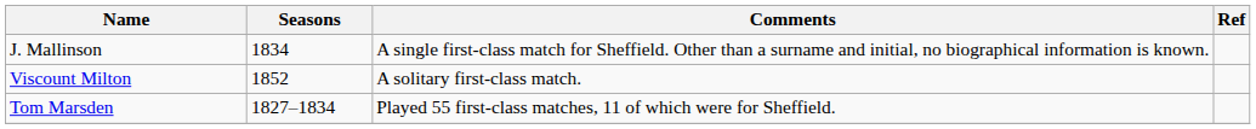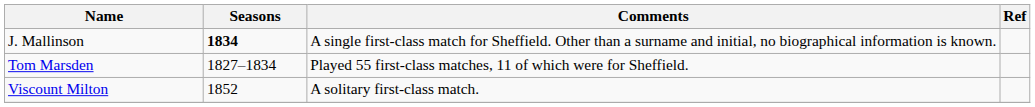J. Mallinson | Seasons: normal -> bold
rows swapped: Tom Marsden <-> Viscount Milton
